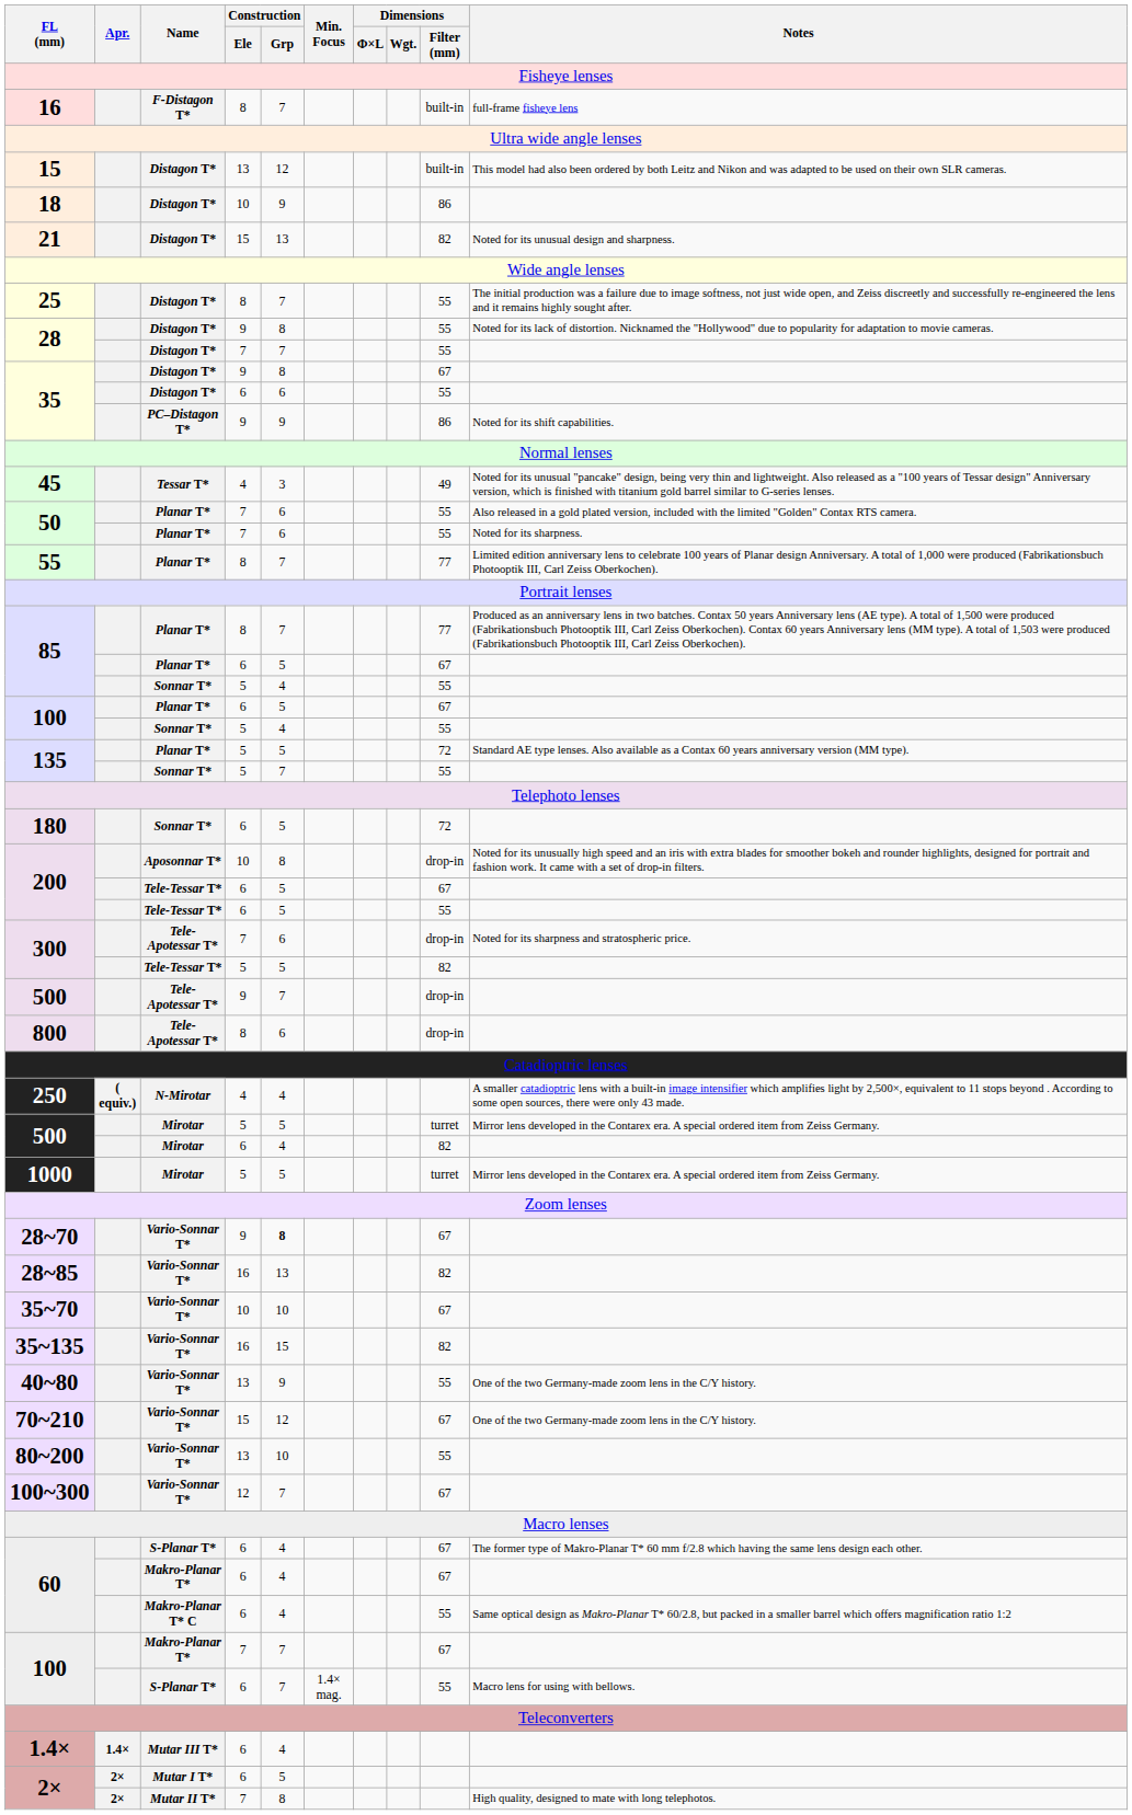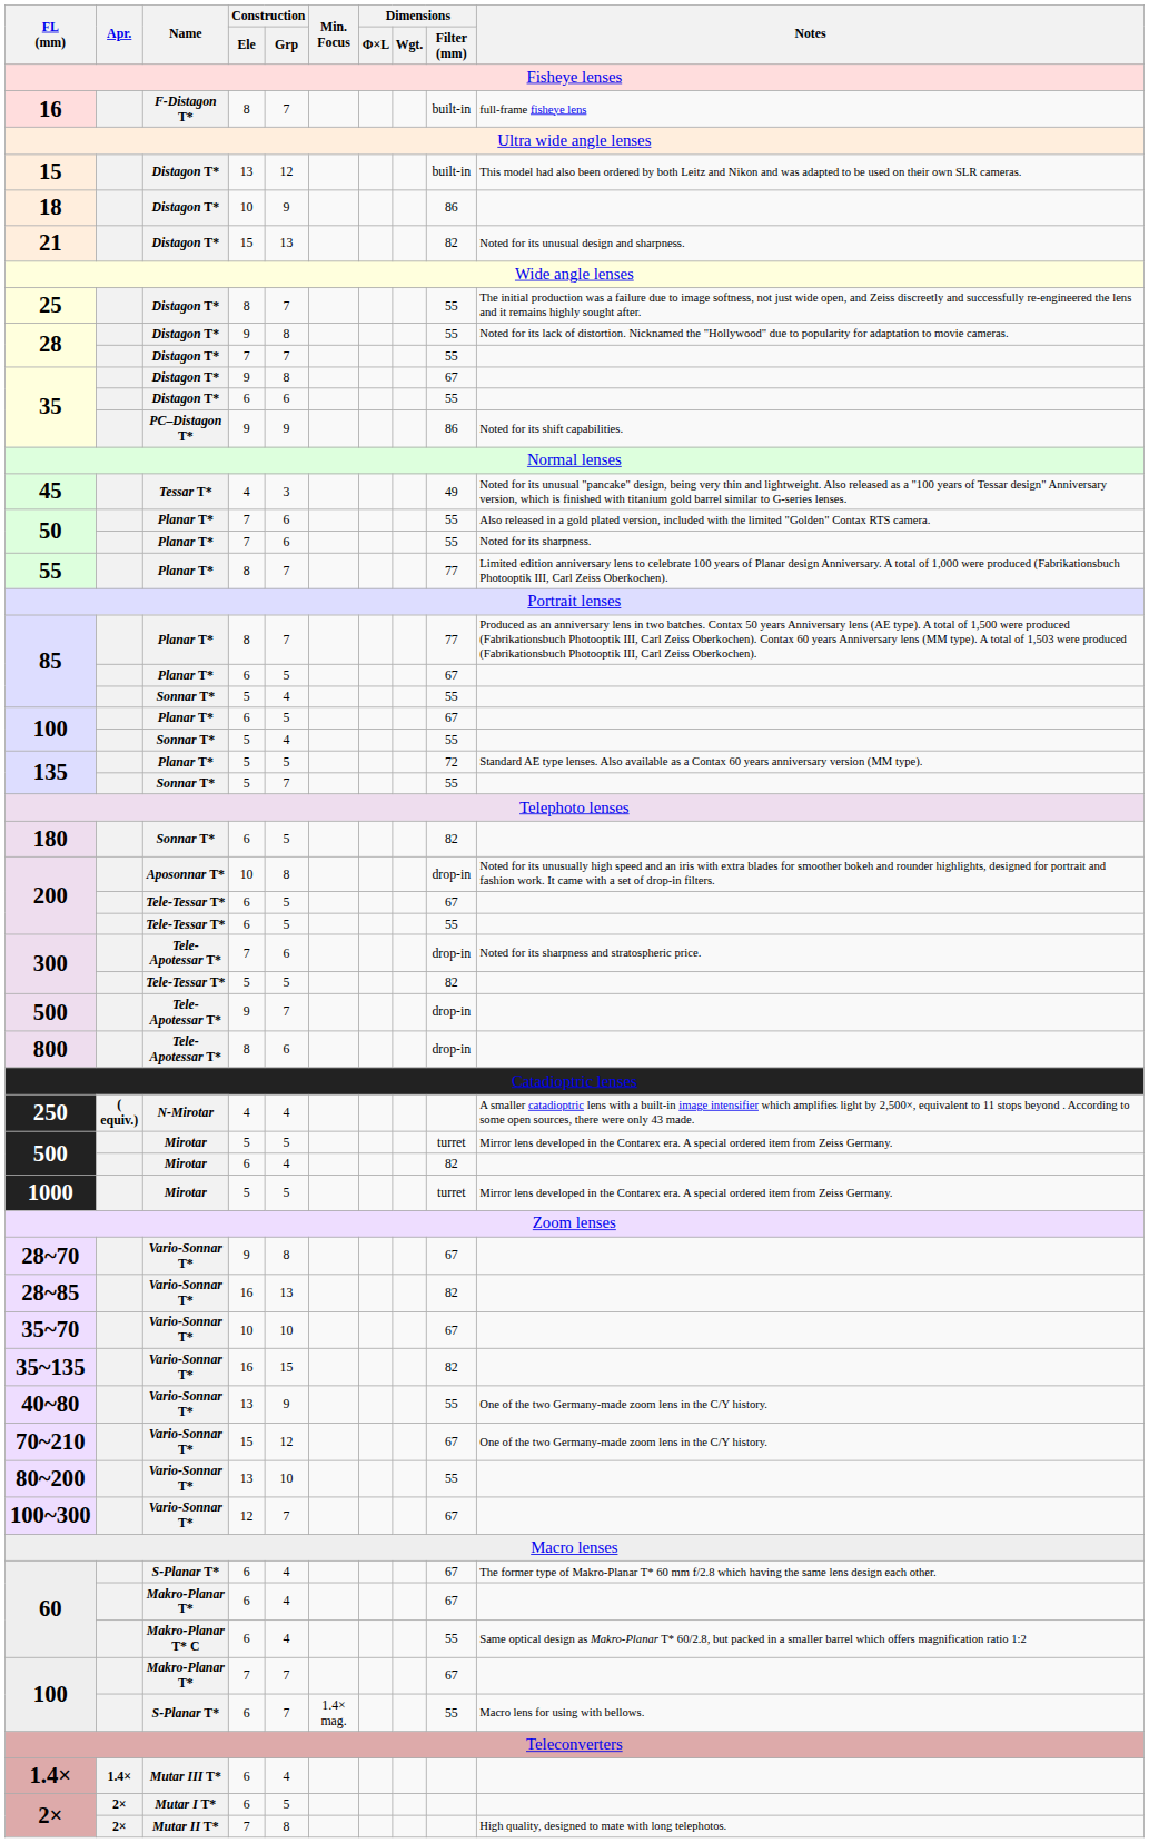180 | Dimensions / Filter (mm): 72 -> 82
28~70 | Construction / Grp: bold -> normal
